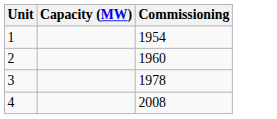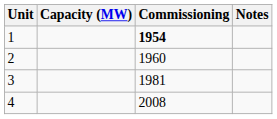+ column: Notes
1 | Commissioning: normal -> bold
3 | Commissioning: 1978 -> 1981
